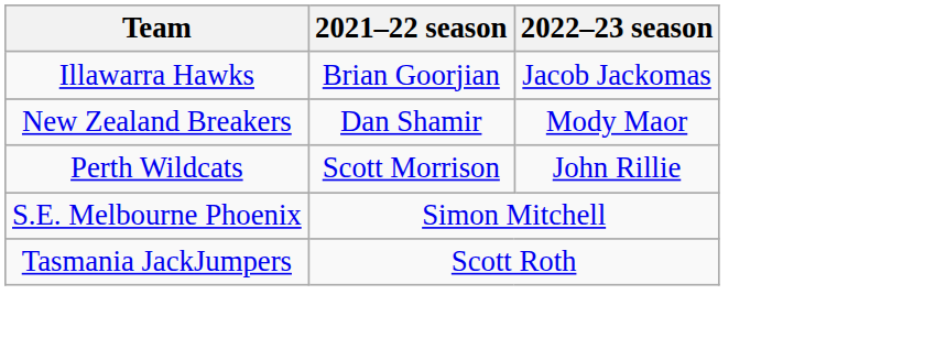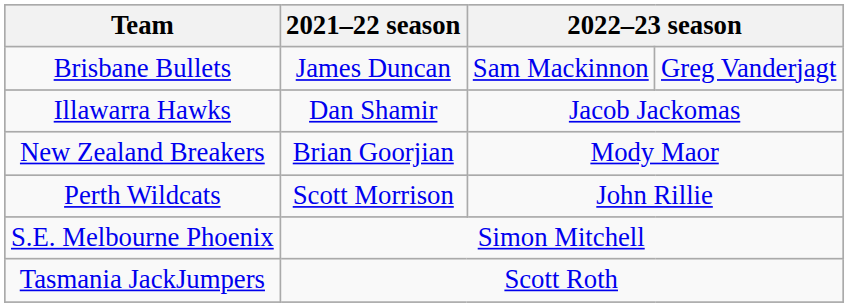+ row: Brisbane Bullets | James Duncan | Sam Mackinnon | Greg Vanderjagt
Illawarra Hawks | 2021–22 season: Brian Goorjian -> Dan Shamir
New Zealand Breakers | 2021–22 season: Dan Shamir -> Brian Goorjian
